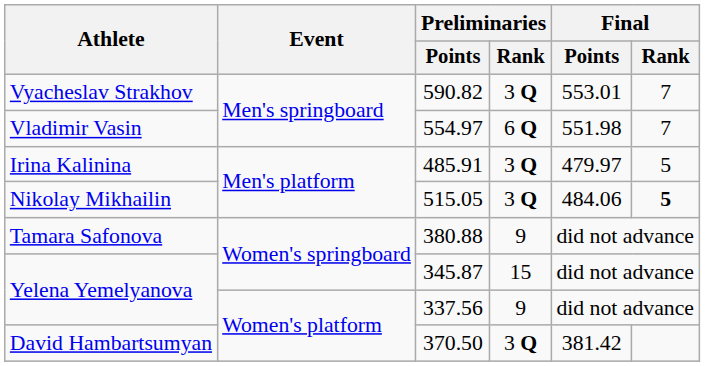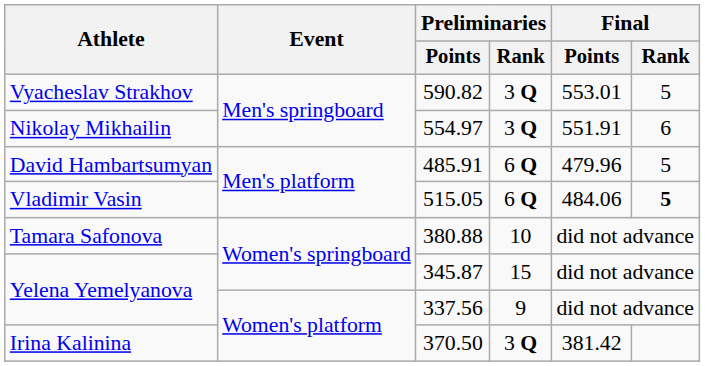590.82 | Final / Rank: 7 -> 5
554.97 | Athlete: Vladimir Vasin -> Nikolay Mikhailin
554.97 | Preliminaries / Rank: 6 Q -> 3 Q
554.97 | Final / Points: 551.98 -> 551.91
554.97 | Final / Rank: 7 -> 6
485.91 | Athlete: Irina Kalinina -> David Hambartsumyan
485.91 | Preliminaries / Rank: 3 Q -> 6 Q
485.91 | Final / Points: 479.97 -> 479.96
515.05 | Athlete: Nikolay Mikhailin -> Vladimir Vasin
515.05 | Preliminaries / Rank: 3 Q -> 6 Q
380.88 | Preliminaries / Rank: 9 -> 10
370.50 | Athlete: David Hambartsumyan -> Irina Kalinina
